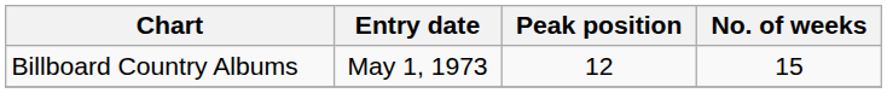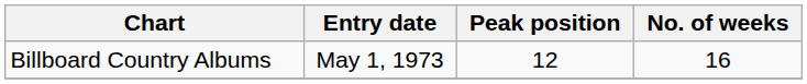Billboard Country Albums | No. of weeks: 15 -> 16
